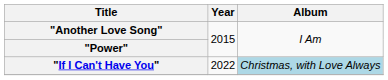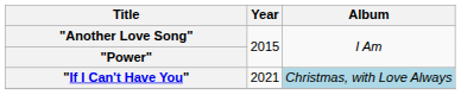"If I Can't Have You" | Year: 2022 -> 2021
